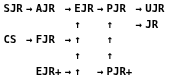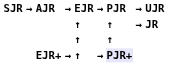- row: CS | → | FJR | → | ↑ | ↑
EJR+ | PJR: no background -> lavender background
